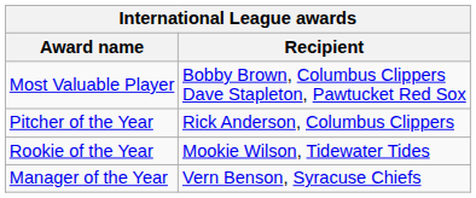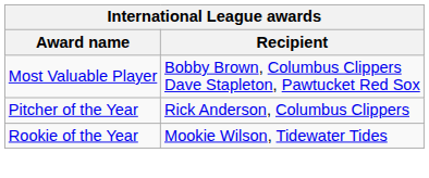- row: Manager of the Year | Vern Benson, Syracuse Chiefs
